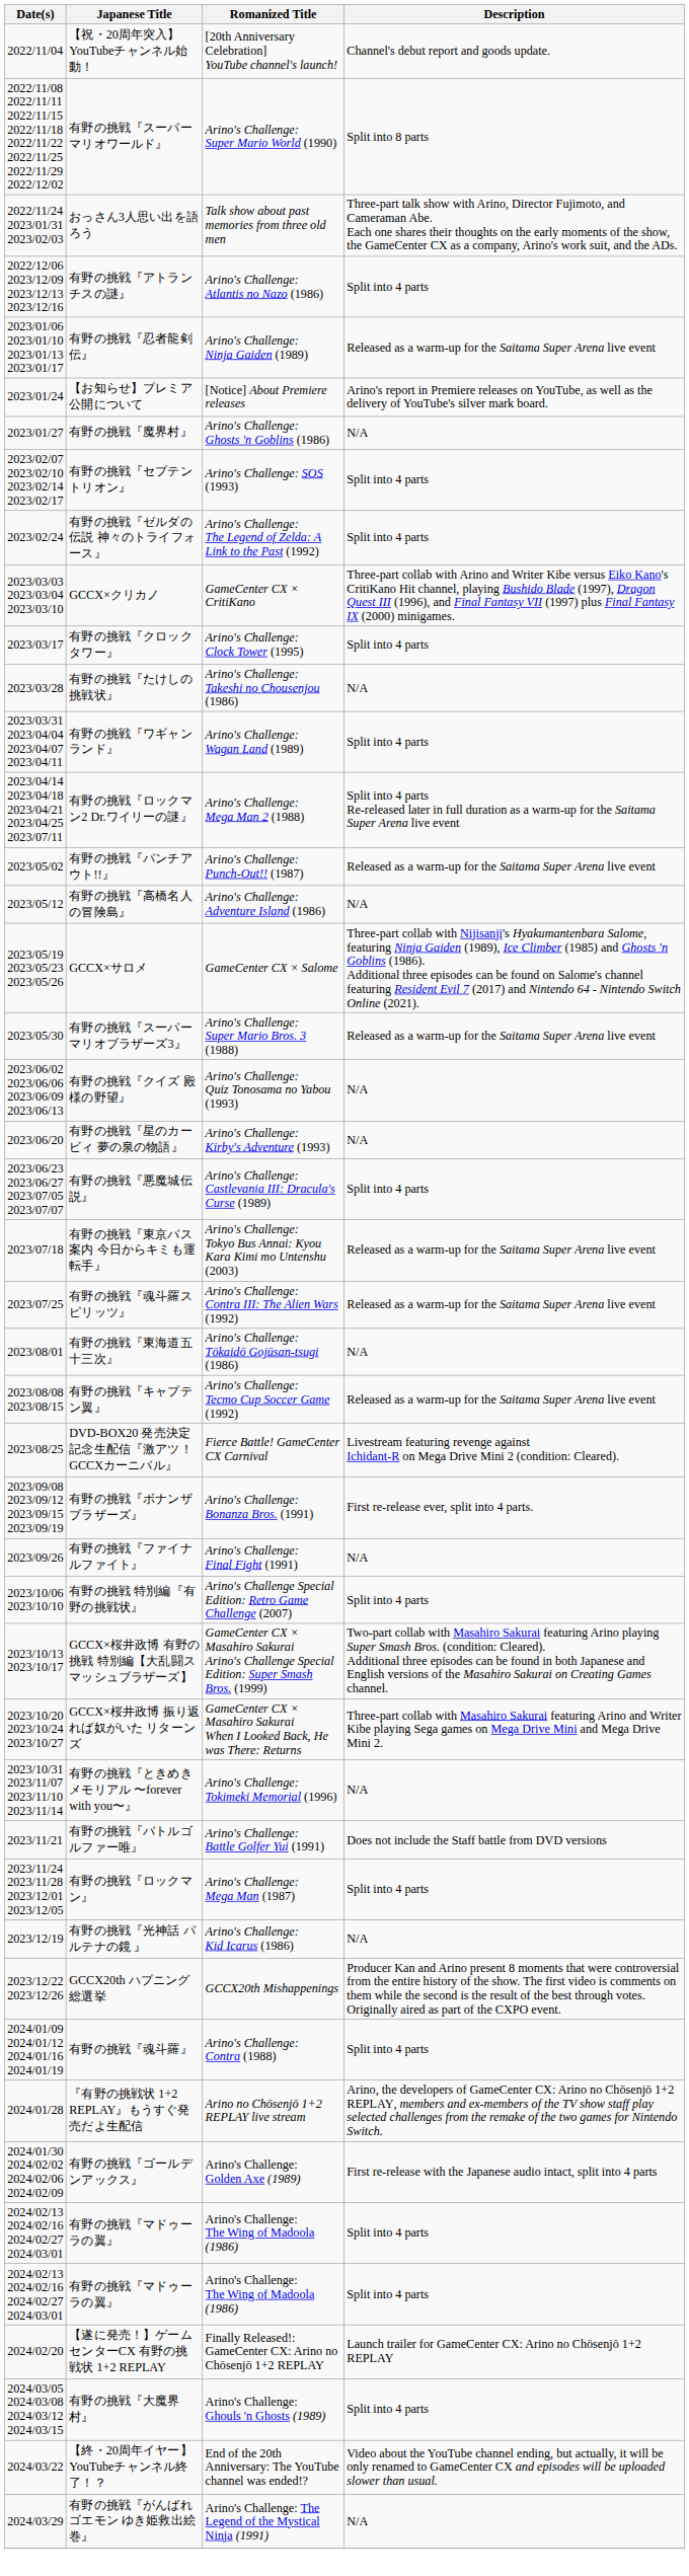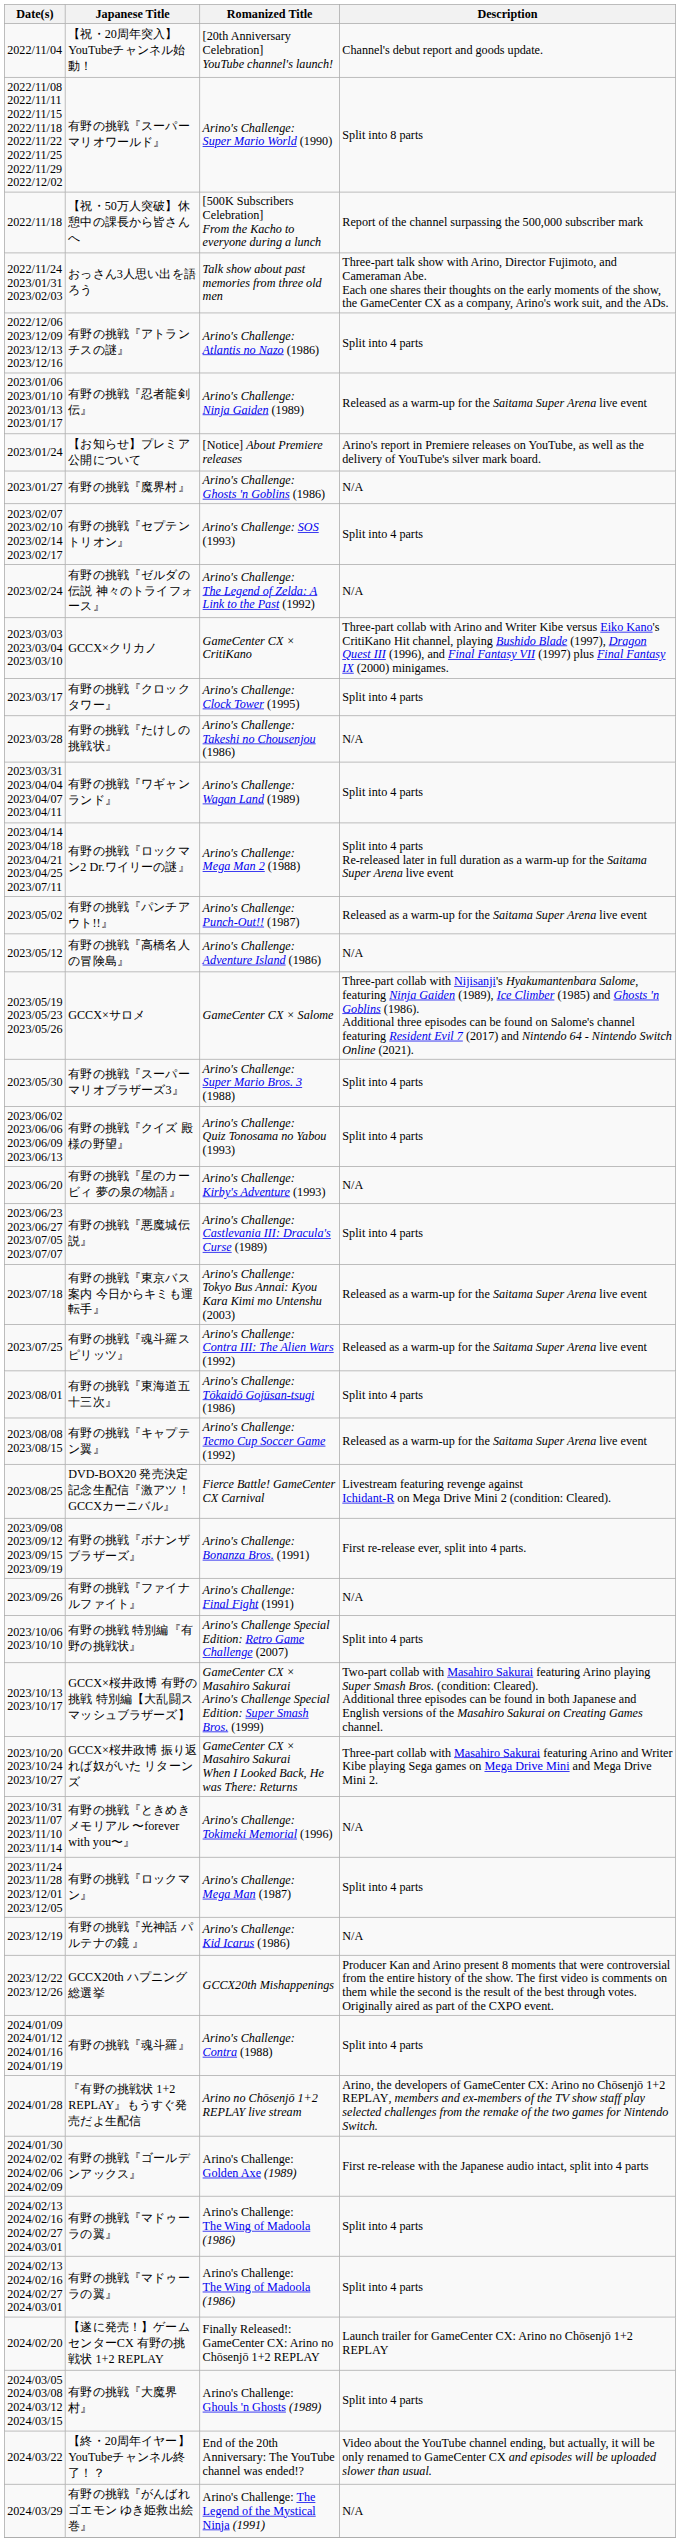+ row: 2022/11/18 | 【祝・50万人突破】休憩中の課長から皆さんへ | [500K Subscribers Celebration] From the Kacho to everyone during a lunch | Report of the channel surpassing the 500,000 subscriber mark
有野の挑戦『ゼルダの伝説 神々のトライフォース』 | Description: Split into 4 parts -> N/A
有野の挑戦『スーパーマリオブラザーズ3』 | Description: Released as a warm-up for the Saitama Super Arena live event -> Split into 4 parts
有野の挑戦『クイズ 殿様の野望』 | Description: N/A -> Split into 4 parts
有野の挑戦『東海道五十三次』 | Description: N/A -> Split into 4 parts
- row: 2023/11/21 | 有野の挑戦『バトルゴルファー唯』 | Arino's Challenge: Battle Golfer Yui (1991) | Does not include the Staff battle from DVD versions
